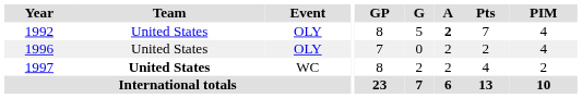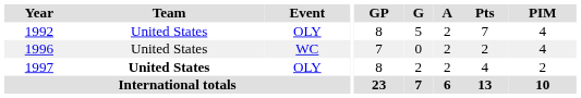1992 | A: bold -> normal
1996 | Event: OLY -> WC
1997 | Event: WC -> OLY
